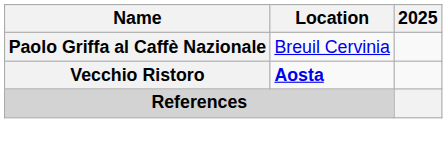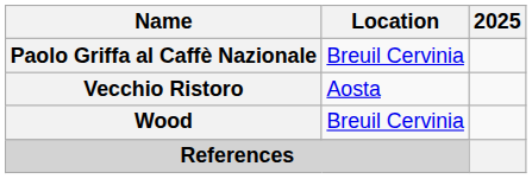Vecchio Ristoro | Location: bold -> normal
+ row: Wood | Breuil Cervinia
